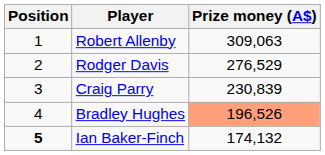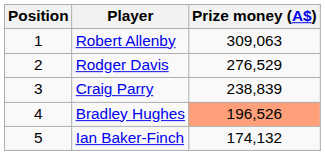Craig Parry | Prize money (A$): 230,839 -> 238,839
Ian Baker-Finch | Position: bold -> normal
